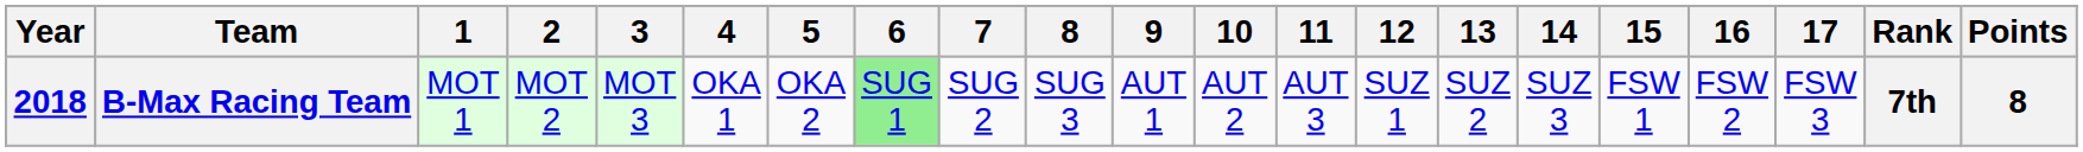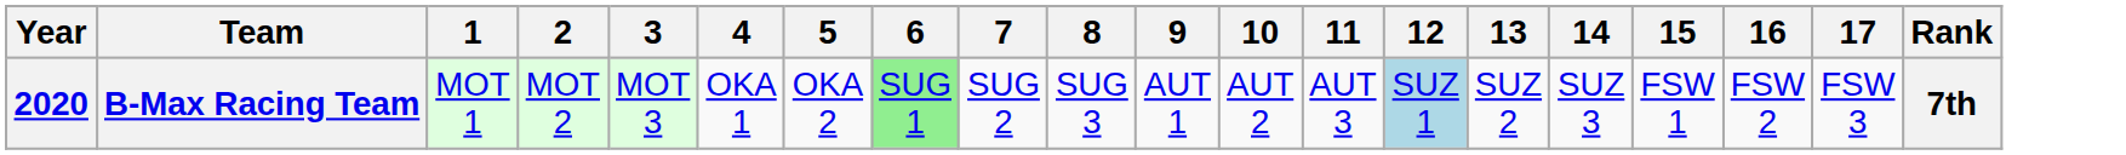- column: Points | 8
B-Max Racing Team | Year: 2018 -> 2020
B-Max Racing Team | 12: no background -> lightblue background
